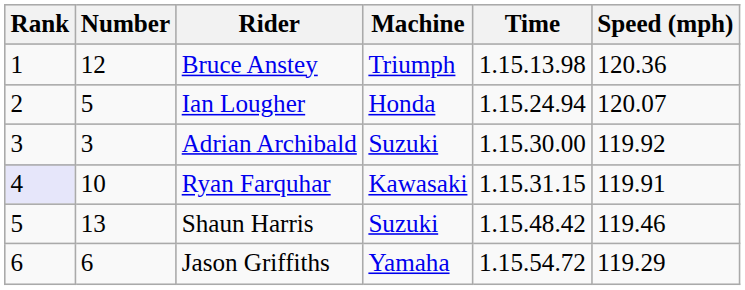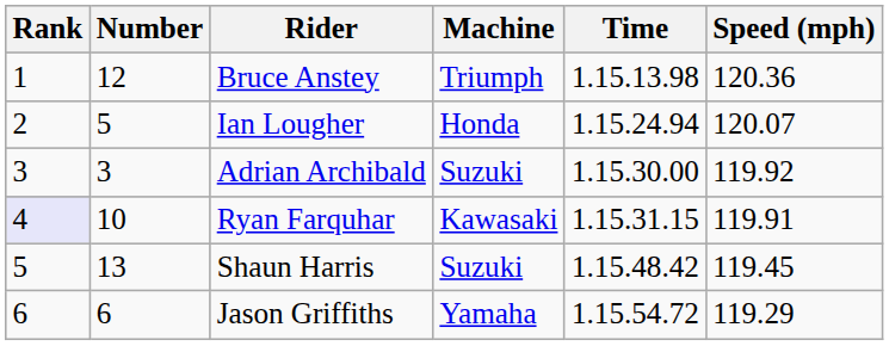Shaun Harris | Speed (mph): 119.46 -> 119.45
